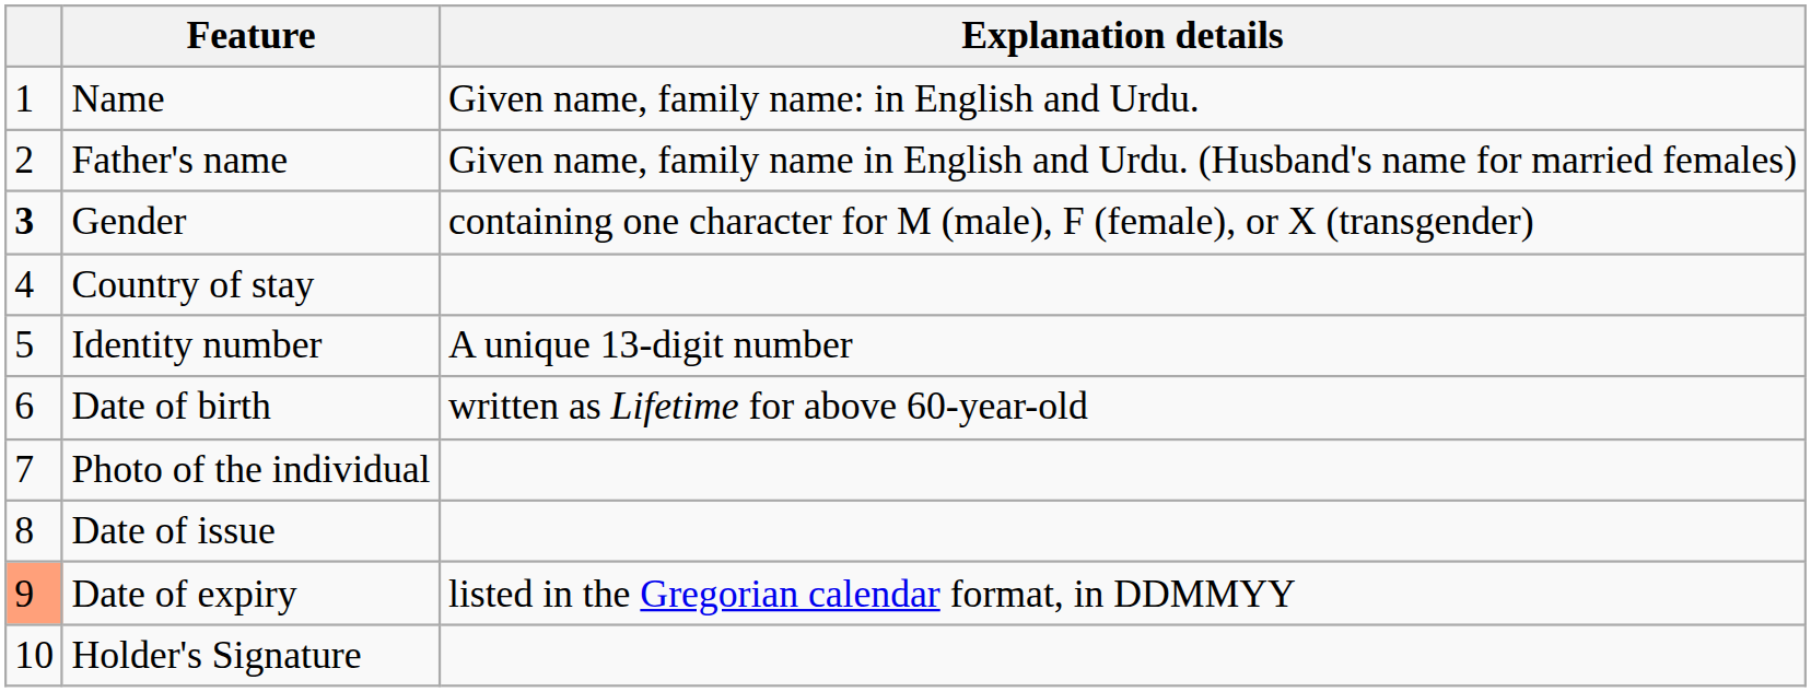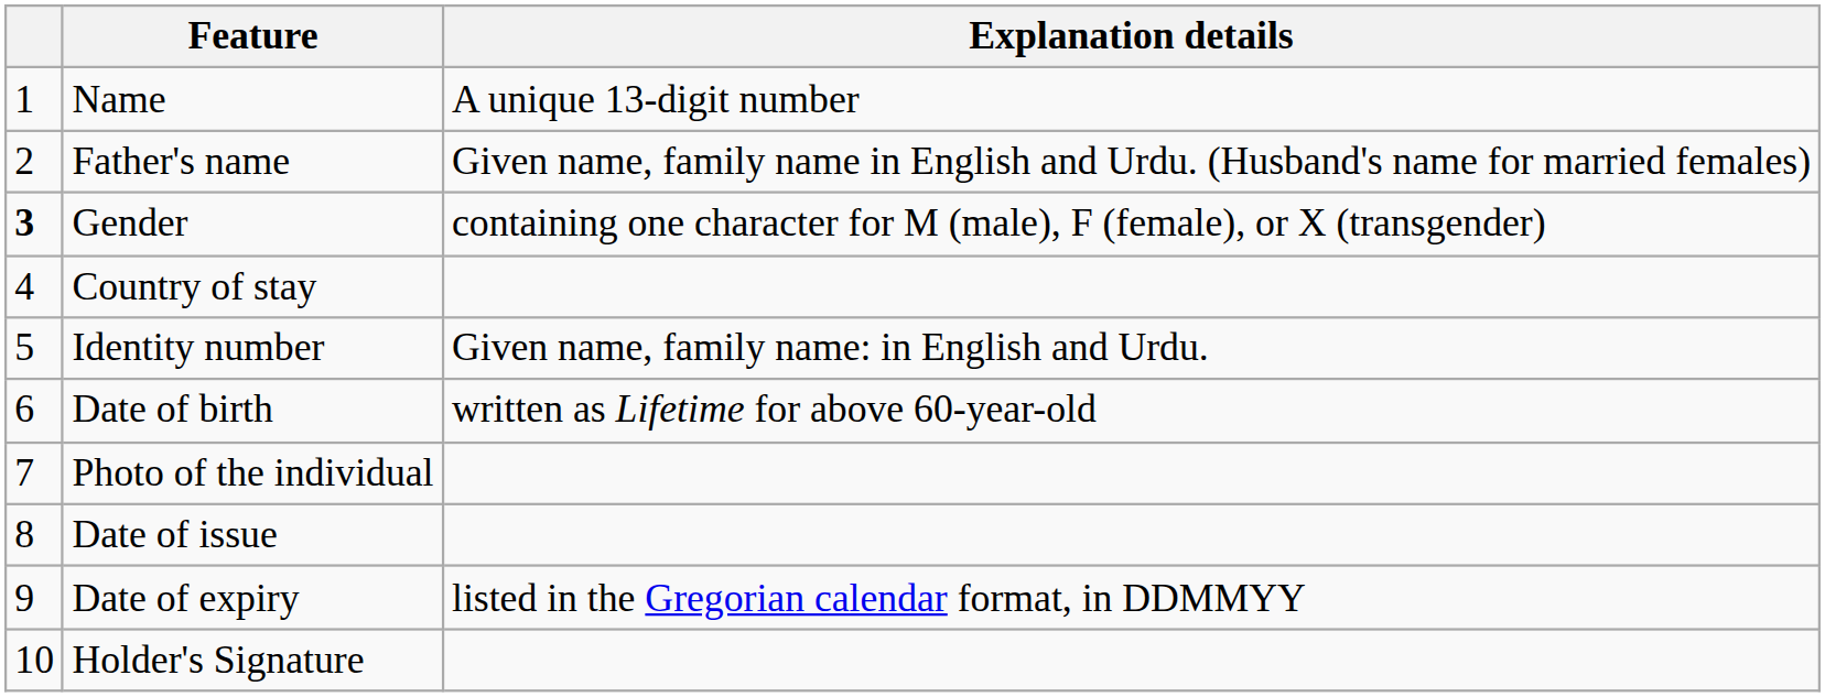Name | Explanation details: Given name, family name: in English and Urdu. -> A unique 13-digit number
Identity number | Explanation details: A unique 13-digit number -> Given name, family name: in English and Urdu.
Date of expiry | column 1: lightsalmon background -> no background
